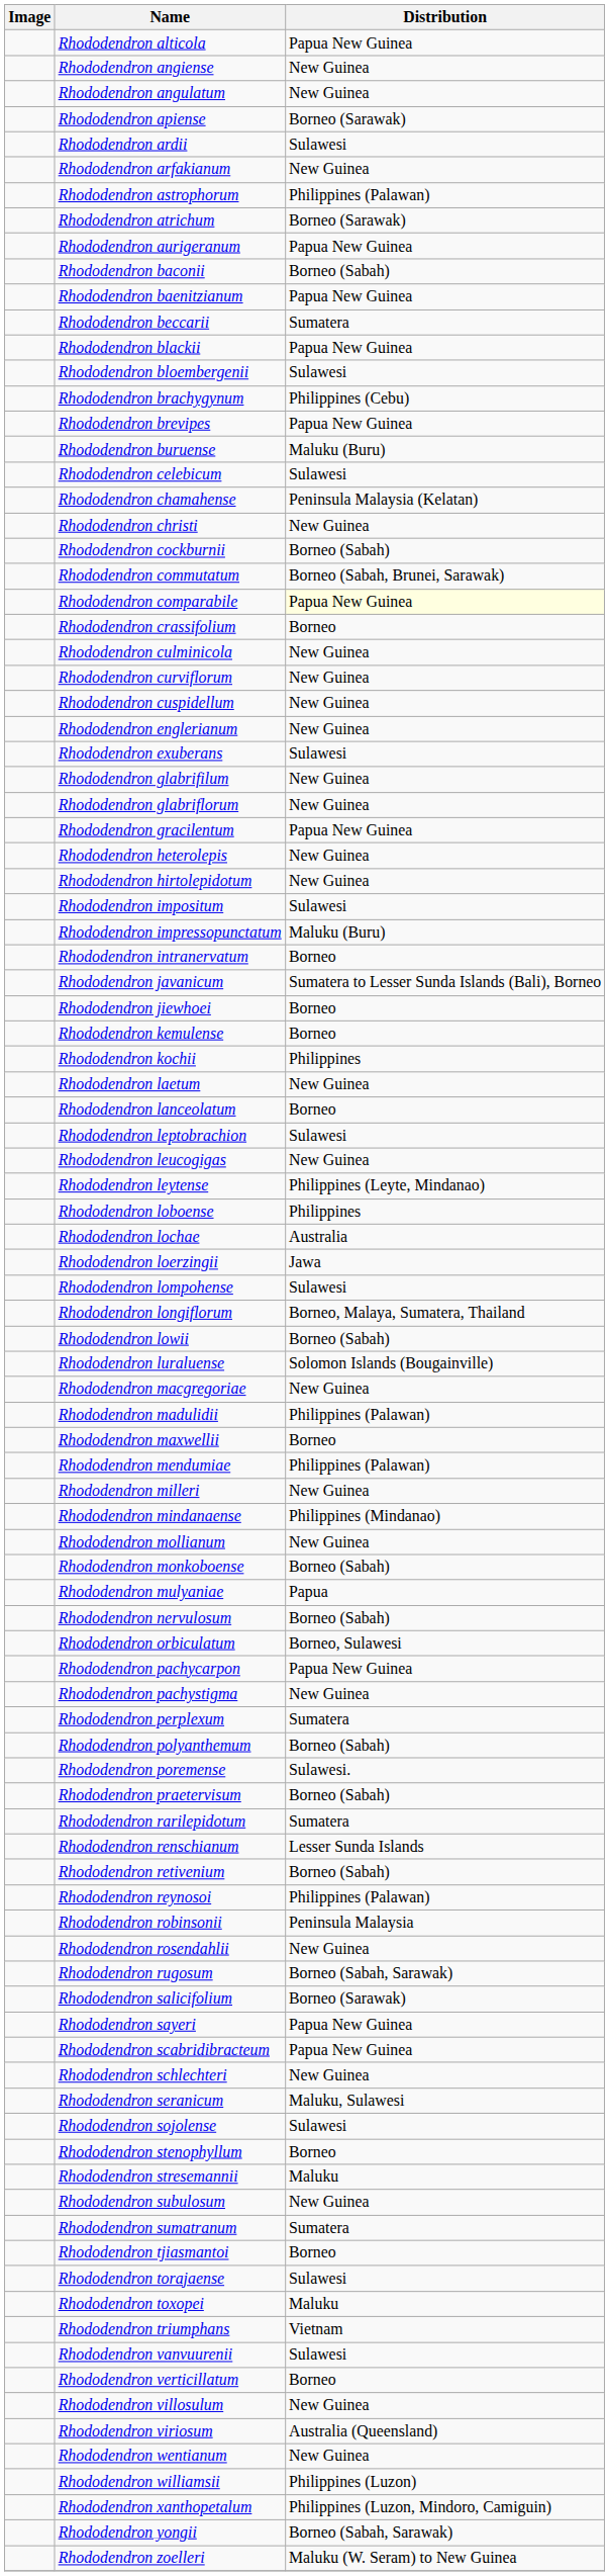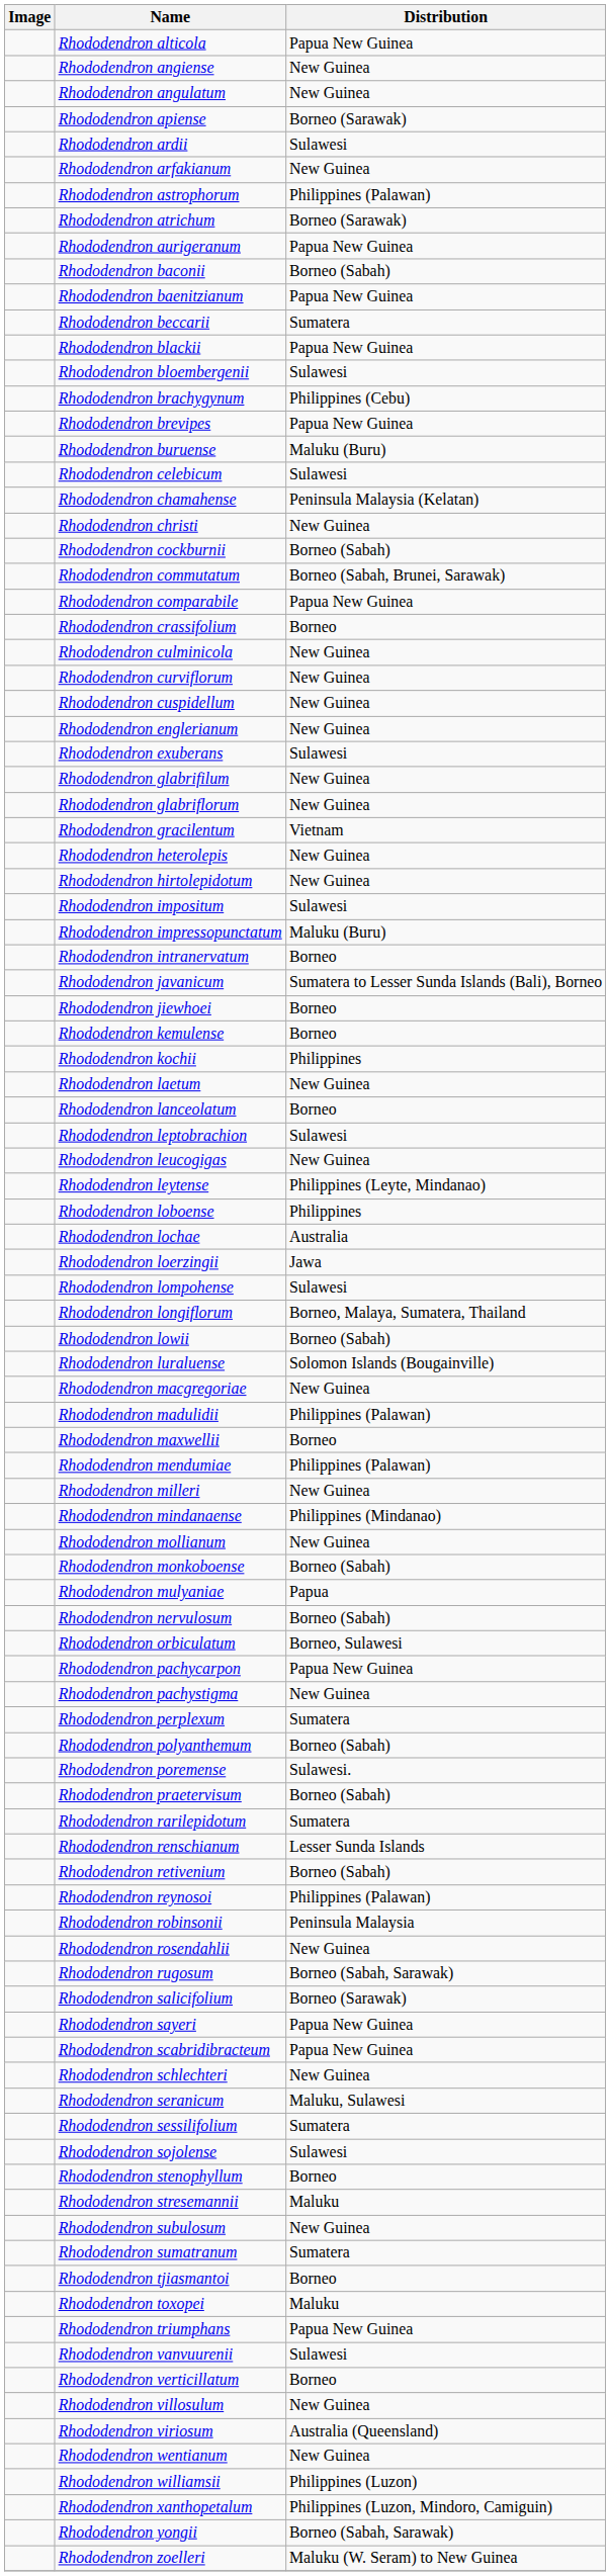Rhododendron comparabile | Distribution: lightyellow background -> no background
Rhododendron gracilentum | Distribution: Papua New Guinea -> Vietnam
+ row: Rhododendron sessilifolium | Sumatera
- row: Rhododendron torajaense | Sulawesi
Rhododendron triumphans | Distribution: Vietnam -> Papua New Guinea
